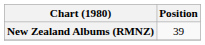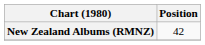New Zealand Albums (RMNZ) | Position: 39 -> 42
